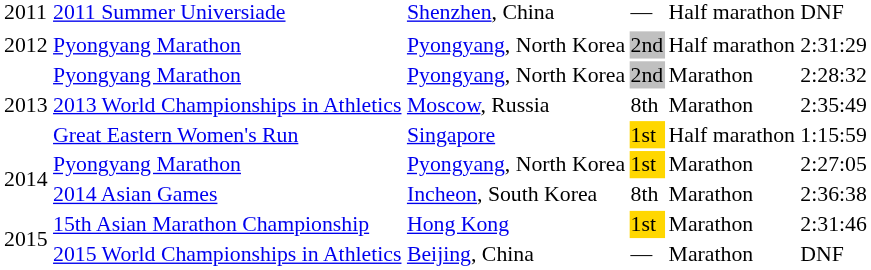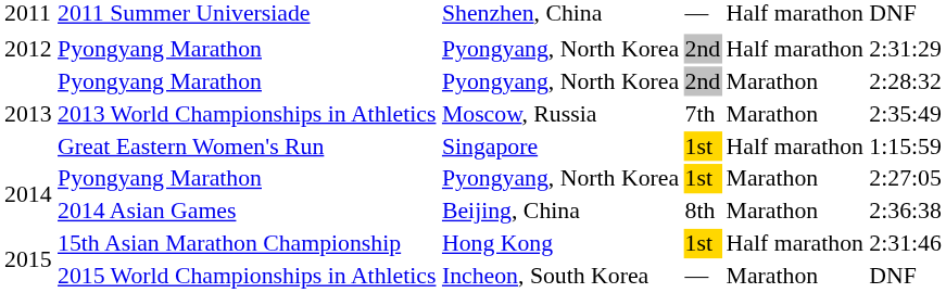2013 World Championships in Athletics | column 4: 8th -> 7th
2014 Asian Games | column 3: Incheon, South Korea -> Beijing, China
15th Asian Marathon Championship | column 5: Marathon -> Half marathon
2015 World Championships in Athletics | column 3: Beijing, China -> Incheon, South Korea
